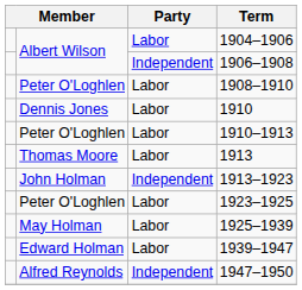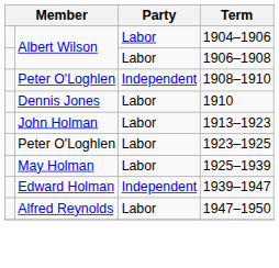1906–1908 | Party: Independent -> Labor
1908–1910 | Party: Labor -> Independent
- row: Peter O'Loghlen | Labor | 1910–1913
- row: Thomas Moore | Labor | 1913
1913–1923 | Party: Independent -> Labor
1939–1947 | Party: Labor -> Independent
1947–1950 | Party: Independent -> Labor
